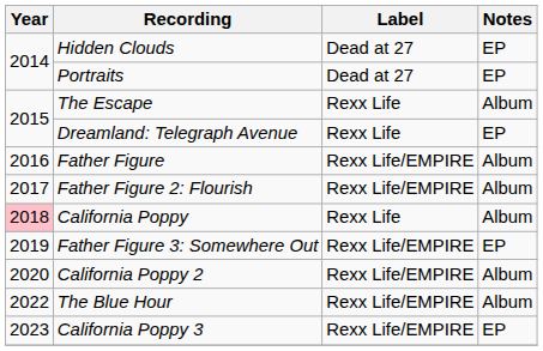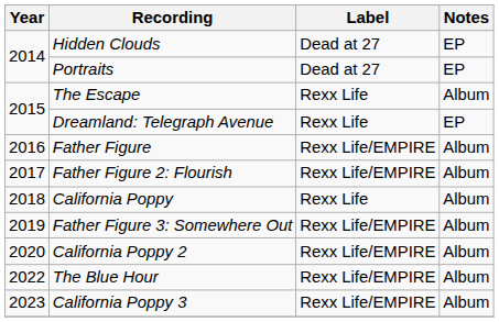California Poppy | Year: pink background -> no background
Father Figure 3: Somewhere Out | Notes: EP -> Album
California Poppy 3 | Notes: EP -> Album
